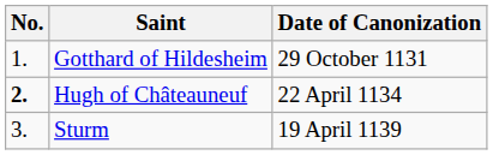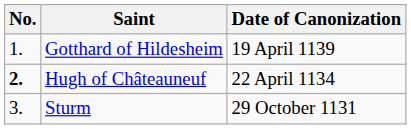Gotthard of Hildesheim | Date of Canonization: 29 October 1131 -> 19 April 1139
Sturm | Date of Canonization: 19 April 1139 -> 29 October 1131
